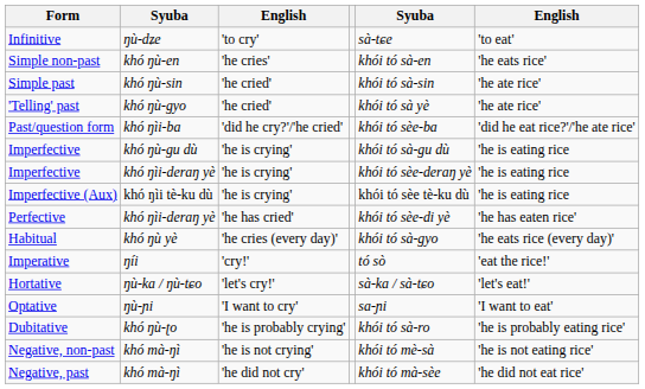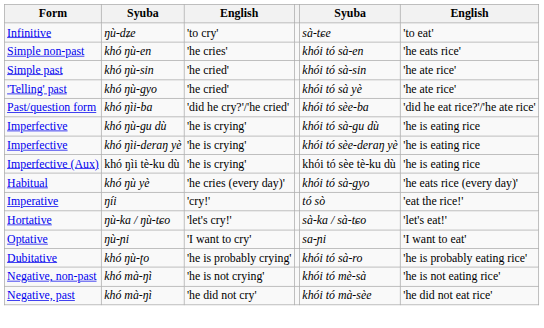- row: Perfective | khó ŋìi-deraŋ yè | 'he has cried' | khói tó sèe-di yè | 'he has eaten rice'
